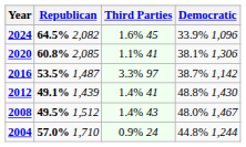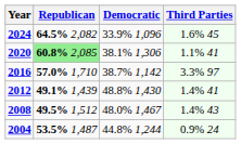columns swapped: Democratic <-> Third Parties
2020 | Republican: no background -> lightgreen background
2016 | Republican: 53.5% 1,487 -> 57.0% 1,710
2004 | Republican: 57.0% 1,710 -> 53.5% 1,487
